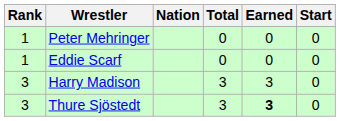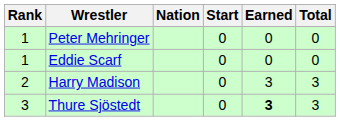columns swapped: Start <-> Total
Harry Madison | Rank: 3 -> 2
